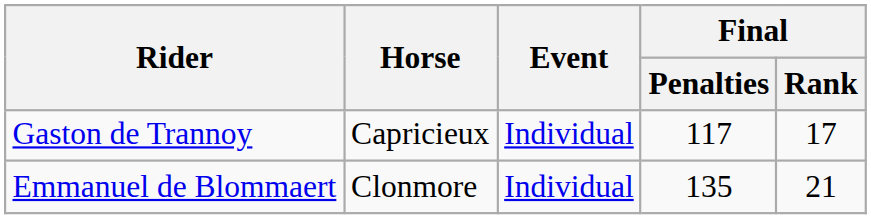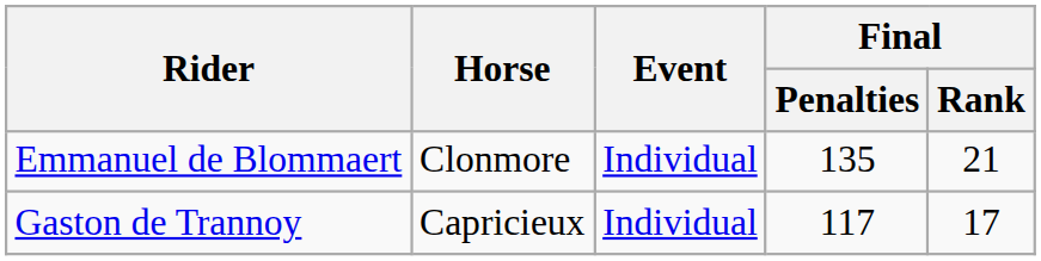rows swapped: Emmanuel de Blommaert <-> Gaston de Trannoy
